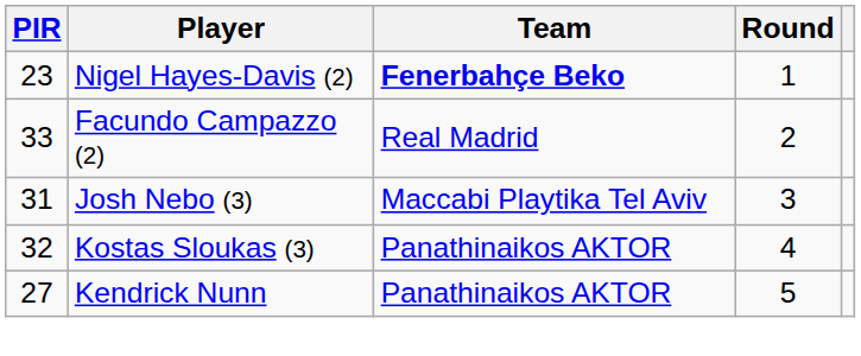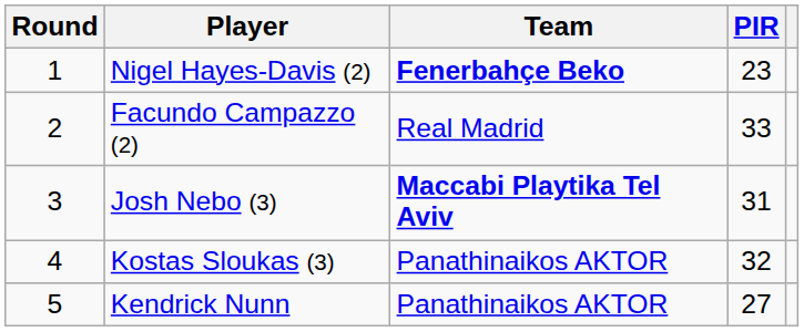columns swapped: Round <-> PIR
Josh Nebo (3) | Team: normal -> bold
